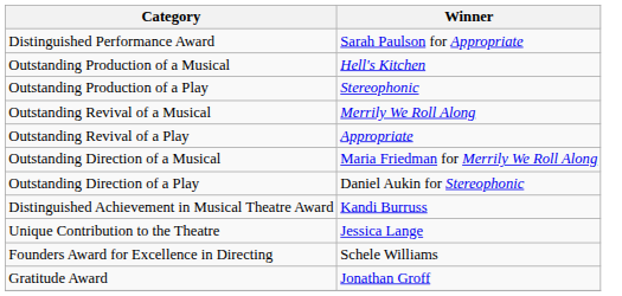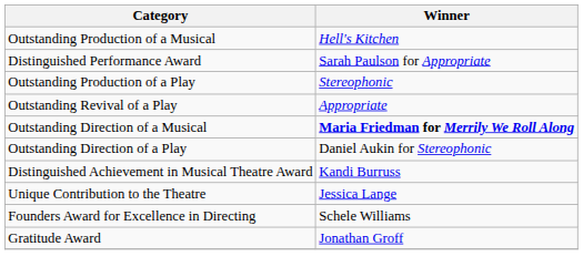rows swapped: Distinguished Performance Award <-> Outstanding Production of a Musical
- row: Outstanding Revival of a Musical | Merrily We Roll Along
Outstanding Direction of a Musical | Winner: normal -> bold
